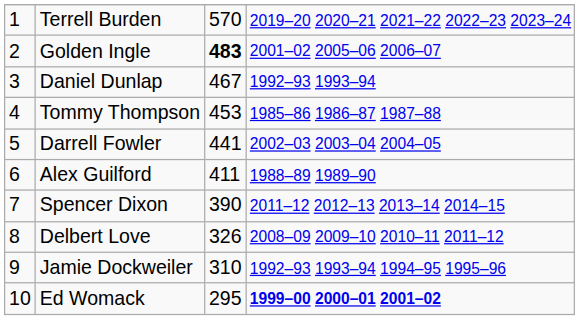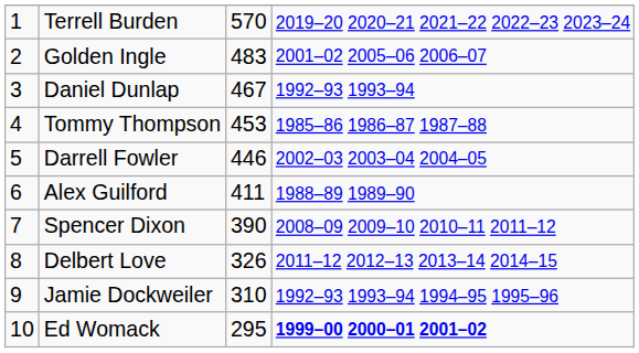Golden Ingle | column 3: bold -> normal
Darrell Fowler | column 3: 441 -> 446
Spencer Dixon | column 4: 2011–12 2012–13 2013–14 2014–15 -> 2008–09 2009–10 2010–11 2011–12
Delbert Love | column 4: 2008–09 2009–10 2010–11 2011–12 -> 2011–12 2012–13 2013–14 2014–15
